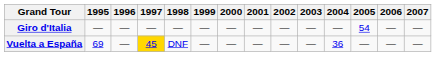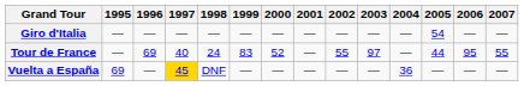+ row: Tour de France | — | 69 | 40 | 24 | 83 | 52 | — | 55 | 97 | — | 44 | 95 | 55
